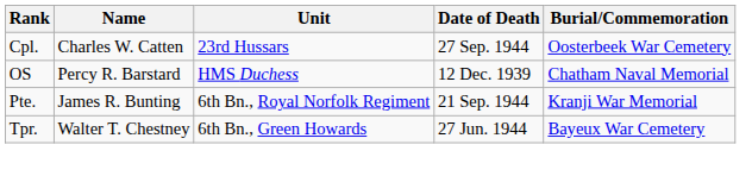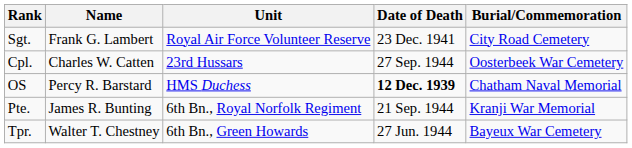+ row: Sgt. | Frank G. Lambert | Royal Air Force Volunteer Reserve | 23 Dec. 1941 | City Road Cemetery
OS | Date of Death: normal -> bold
